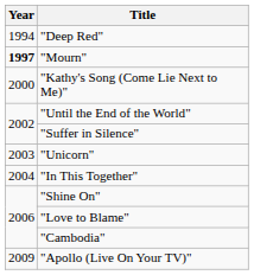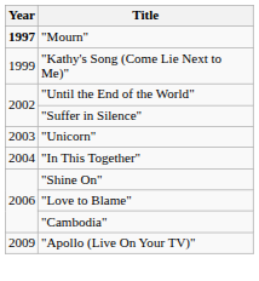- row: 1994 | "Deep Red"
"Kathy's Song (Come Lie Next to Me)" | Year: 2000 -> 1999
